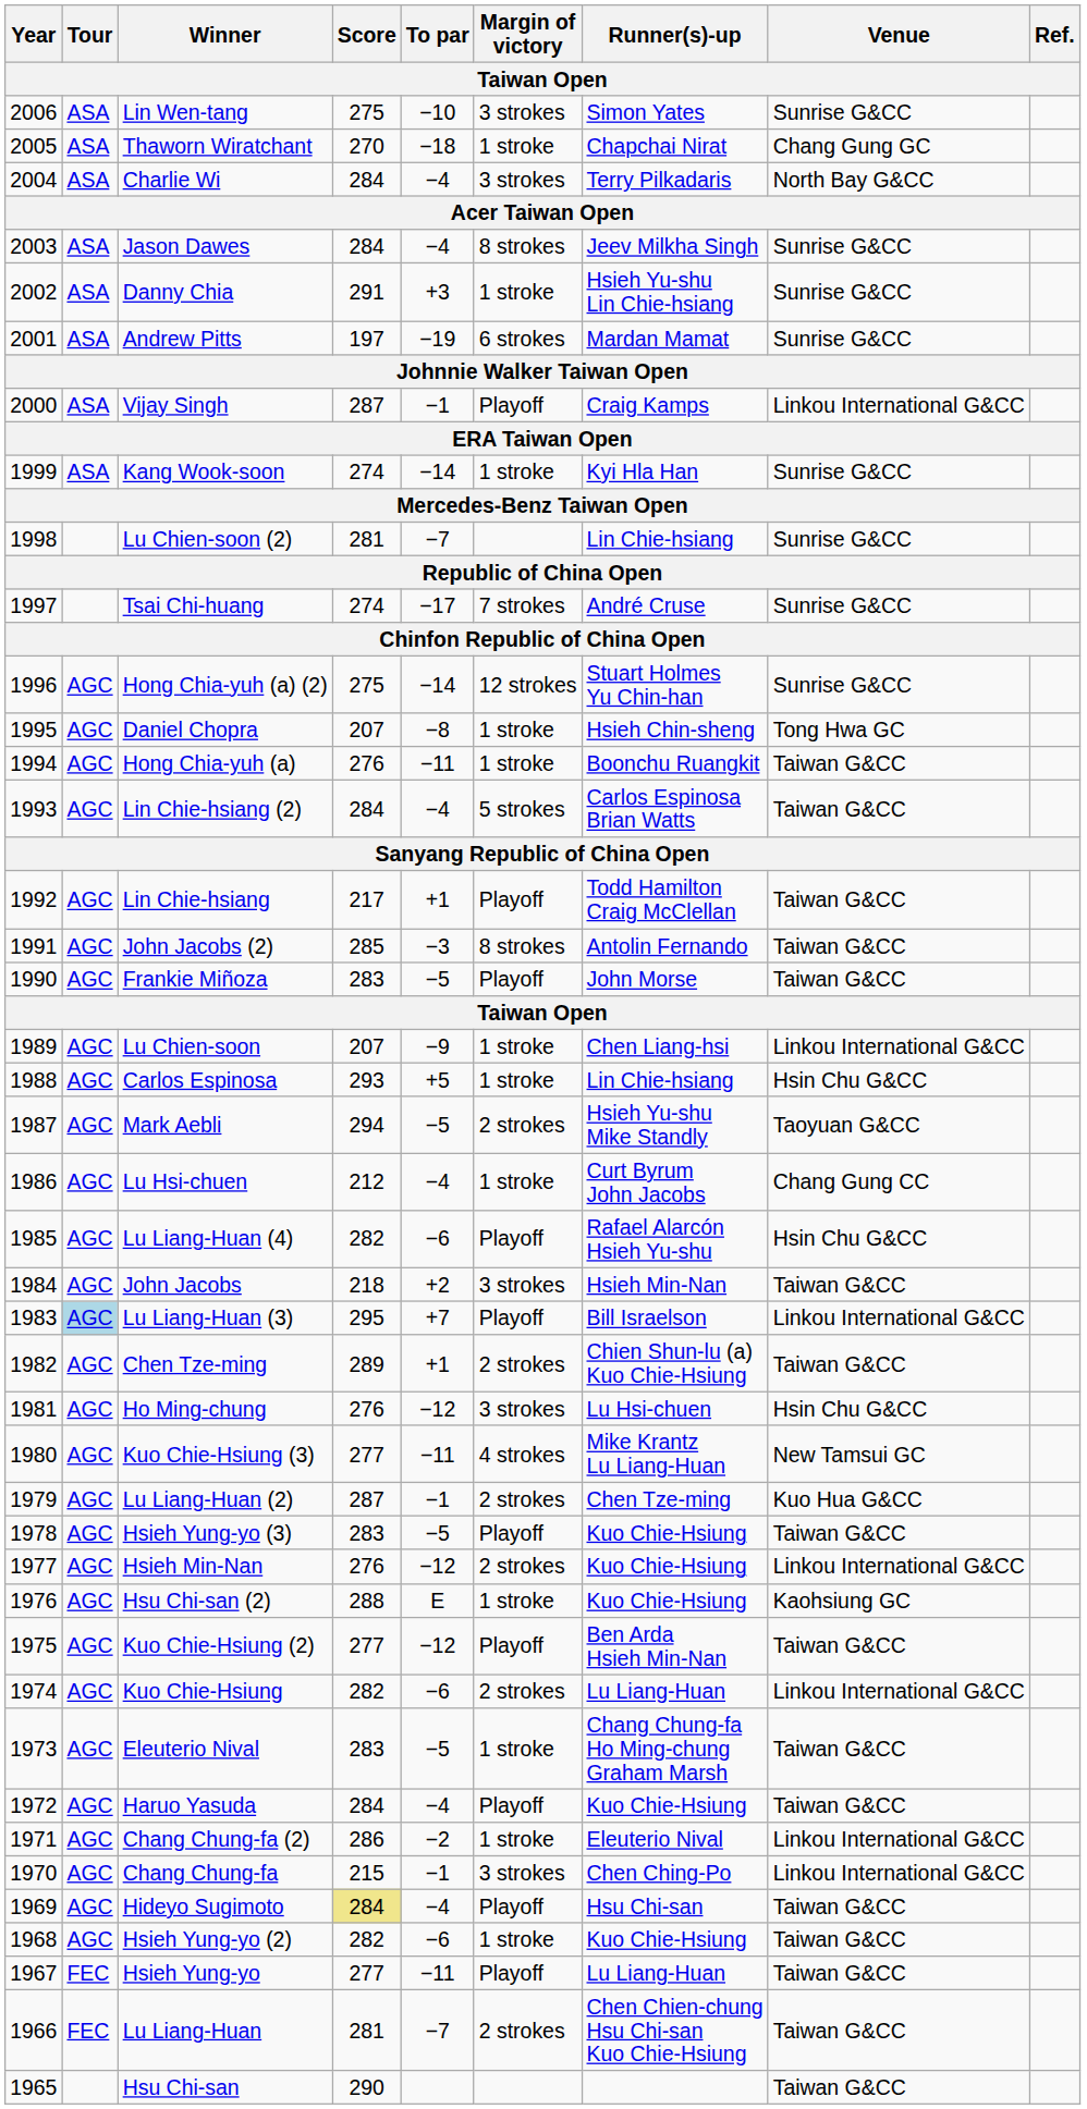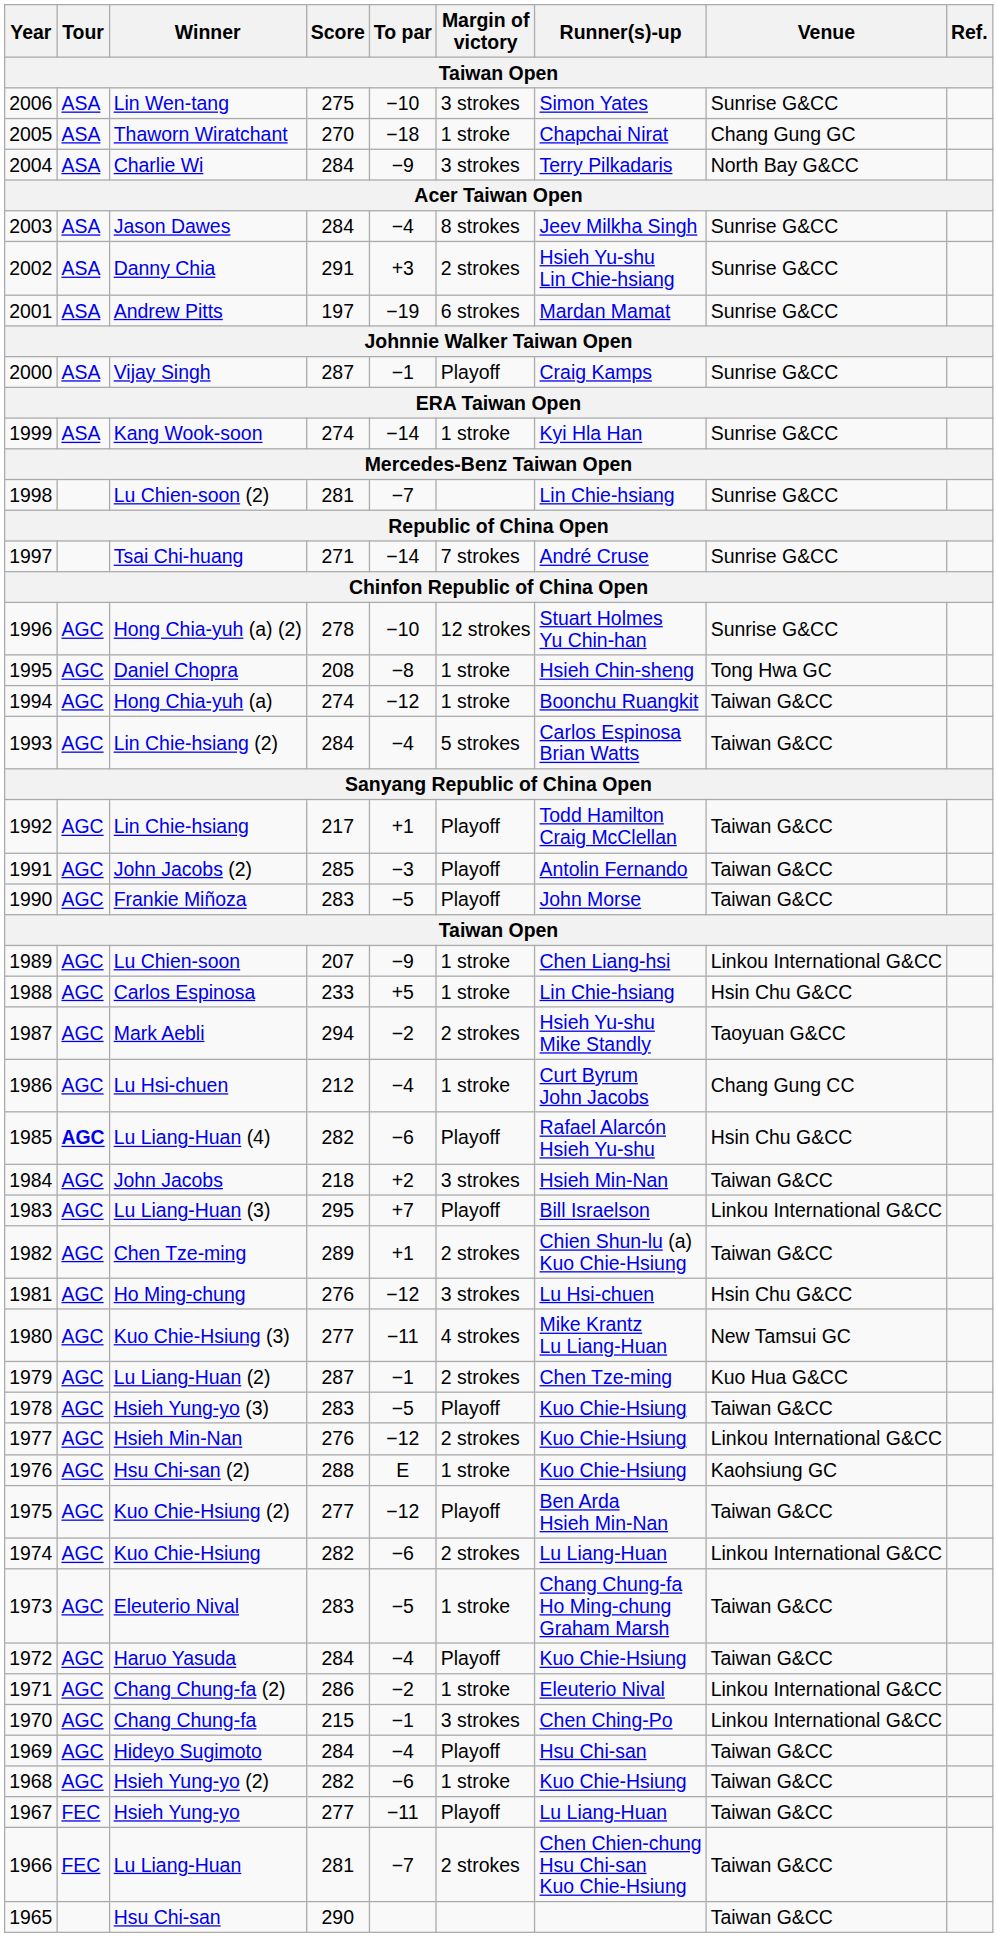Charlie Wi | To par: −4 -> −9
Danny Chia | Margin of victory: 1 stroke -> 2 strokes
Vijay Singh | Venue: Linkou International G&CC -> Sunrise G&CC
Tsai Chi-huang | Score: 274 -> 271
Tsai Chi-huang | To par: −17 -> −14
Hong Chia-yuh (a) (2) | Score: 275 -> 278
Hong Chia-yuh (a) (2) | To par: −14 -> −10
Daniel Chopra | Score: 207 -> 208
Hong Chia-yuh (a) | Score: 276 -> 274
Hong Chia-yuh (a) | To par: −11 -> −12
John Jacobs (2) | Margin of victory: 8 strokes -> Playoff
Carlos Espinosa | Score: 293 -> 233
Mark Aebli | To par: −5 -> −2
Lu Liang-Huan (4) | Tour: normal -> bold
Lu Liang-Huan (3) | Tour: lightblue background -> no background
Hideyo Sugimoto | Score: khaki background -> no background
